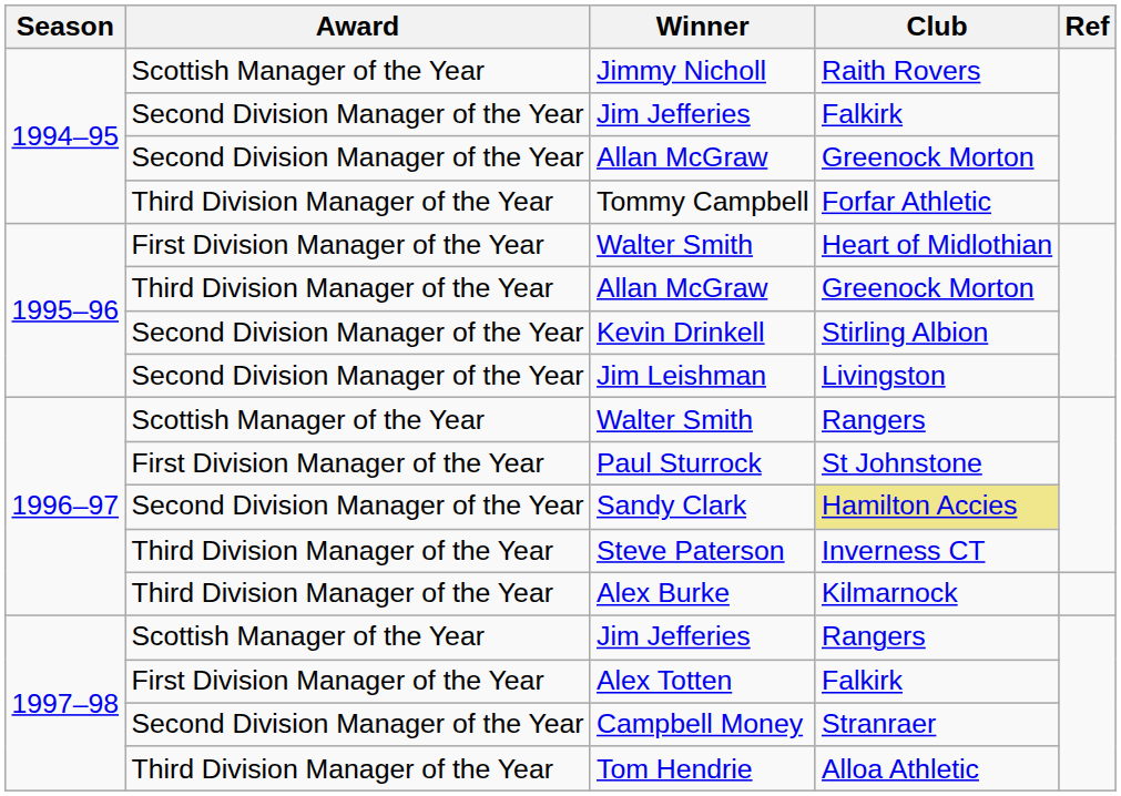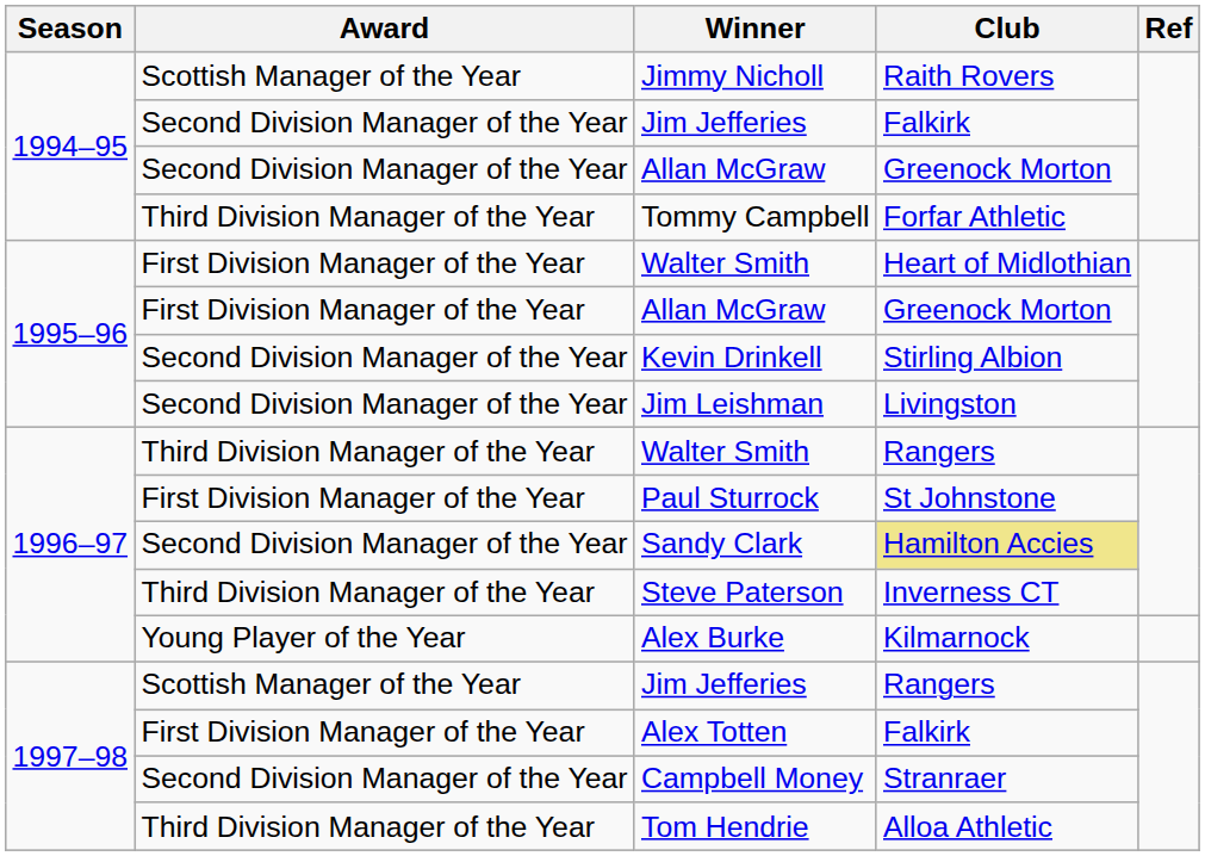1995–96 / Allan McGraw | Award: Third Division Manager of the Year -> First Division Manager of the Year
1996–97 / Walter Smith | Award: Scottish Manager of the Year -> Third Division Manager of the Year
Alex Burke | Award: Third Division Manager of the Year -> Young Player of the Year
